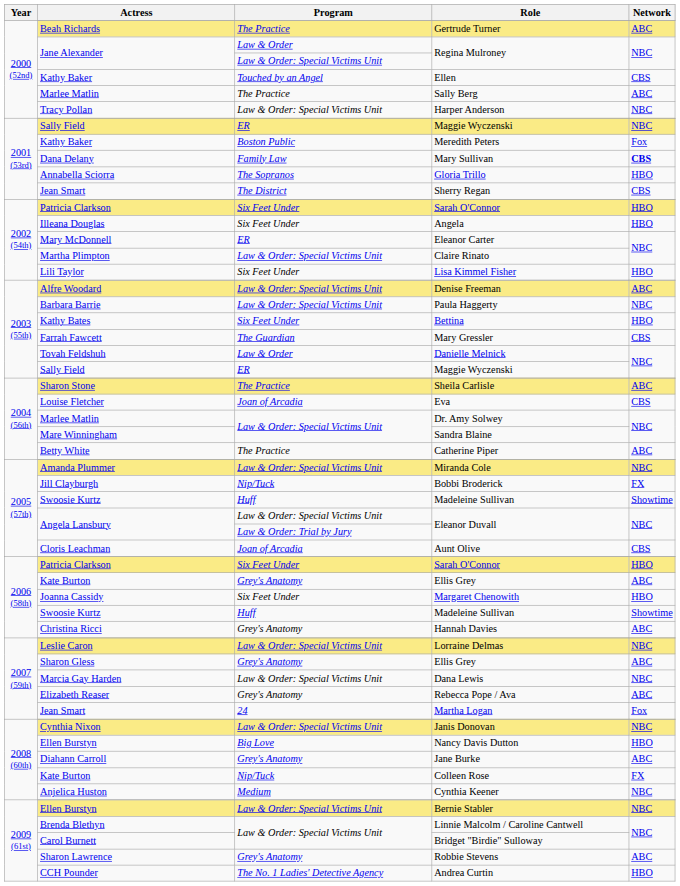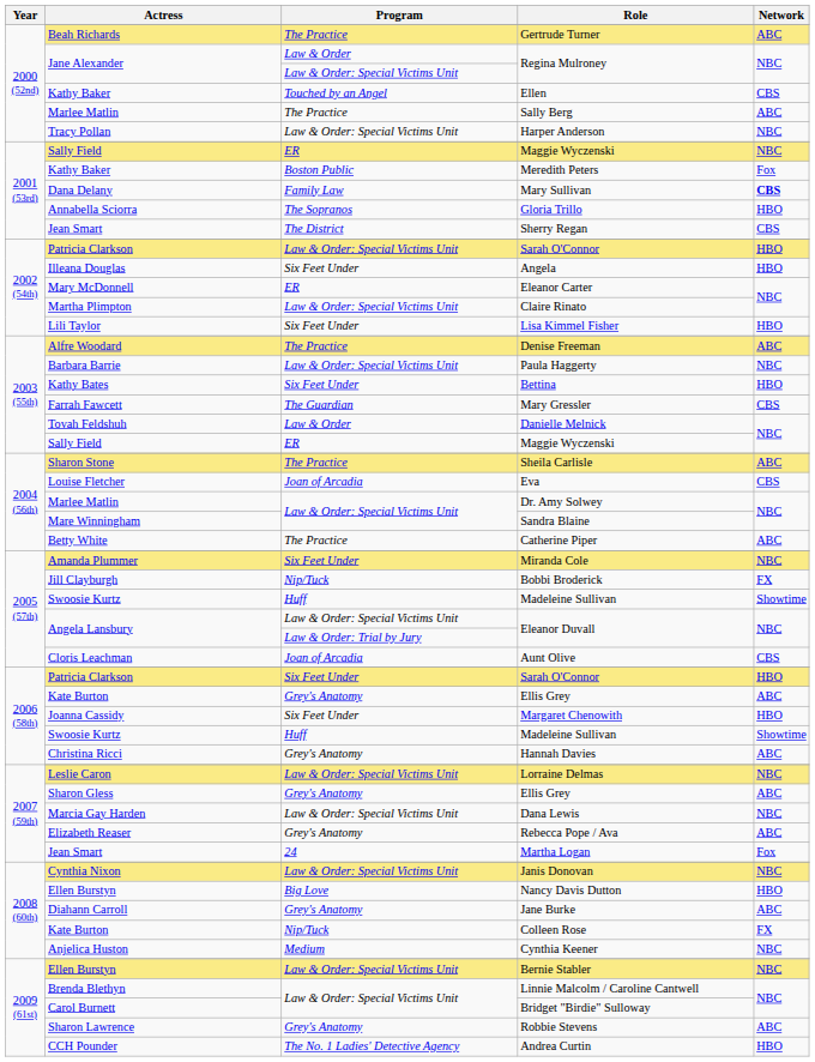2002 (54th) / Sarah O'Connor | Program: Six Feet Under -> Law & Order: Special Victims Unit
Denise Freeman | Program: Law & Order: Special Victims Unit -> The Practice
Miranda Cole | Program: Law & Order: Special Victims Unit -> Six Feet Under
